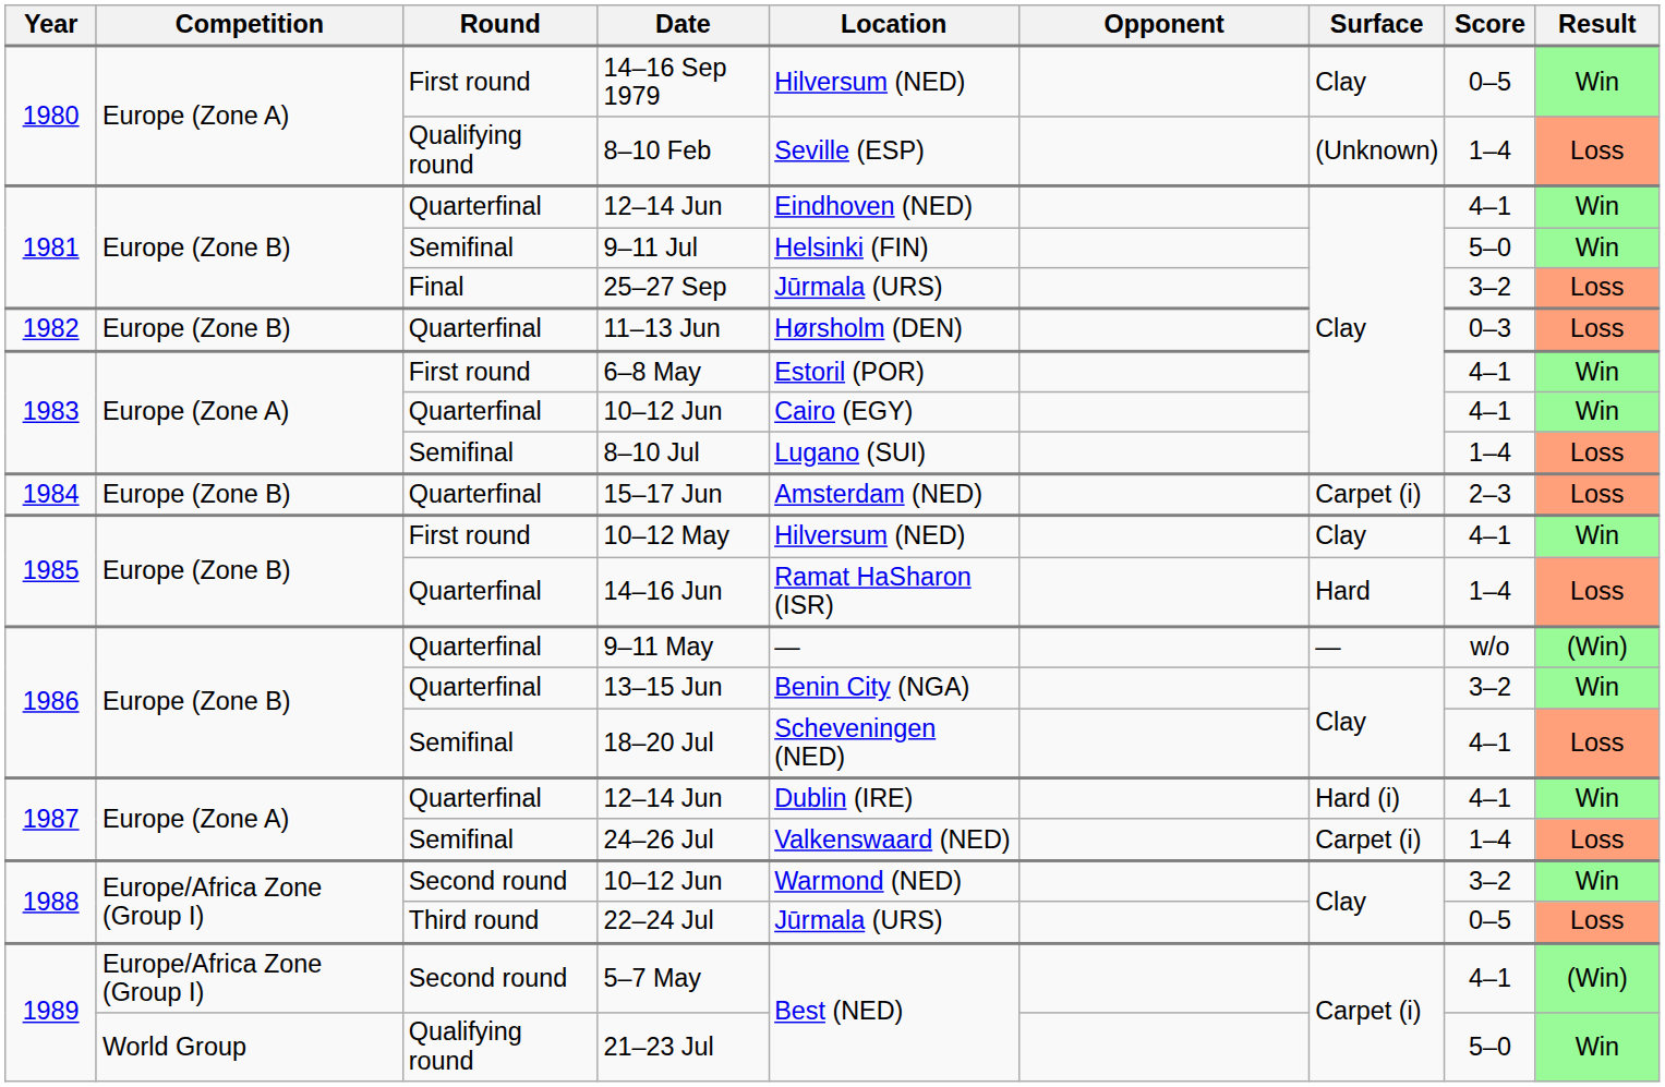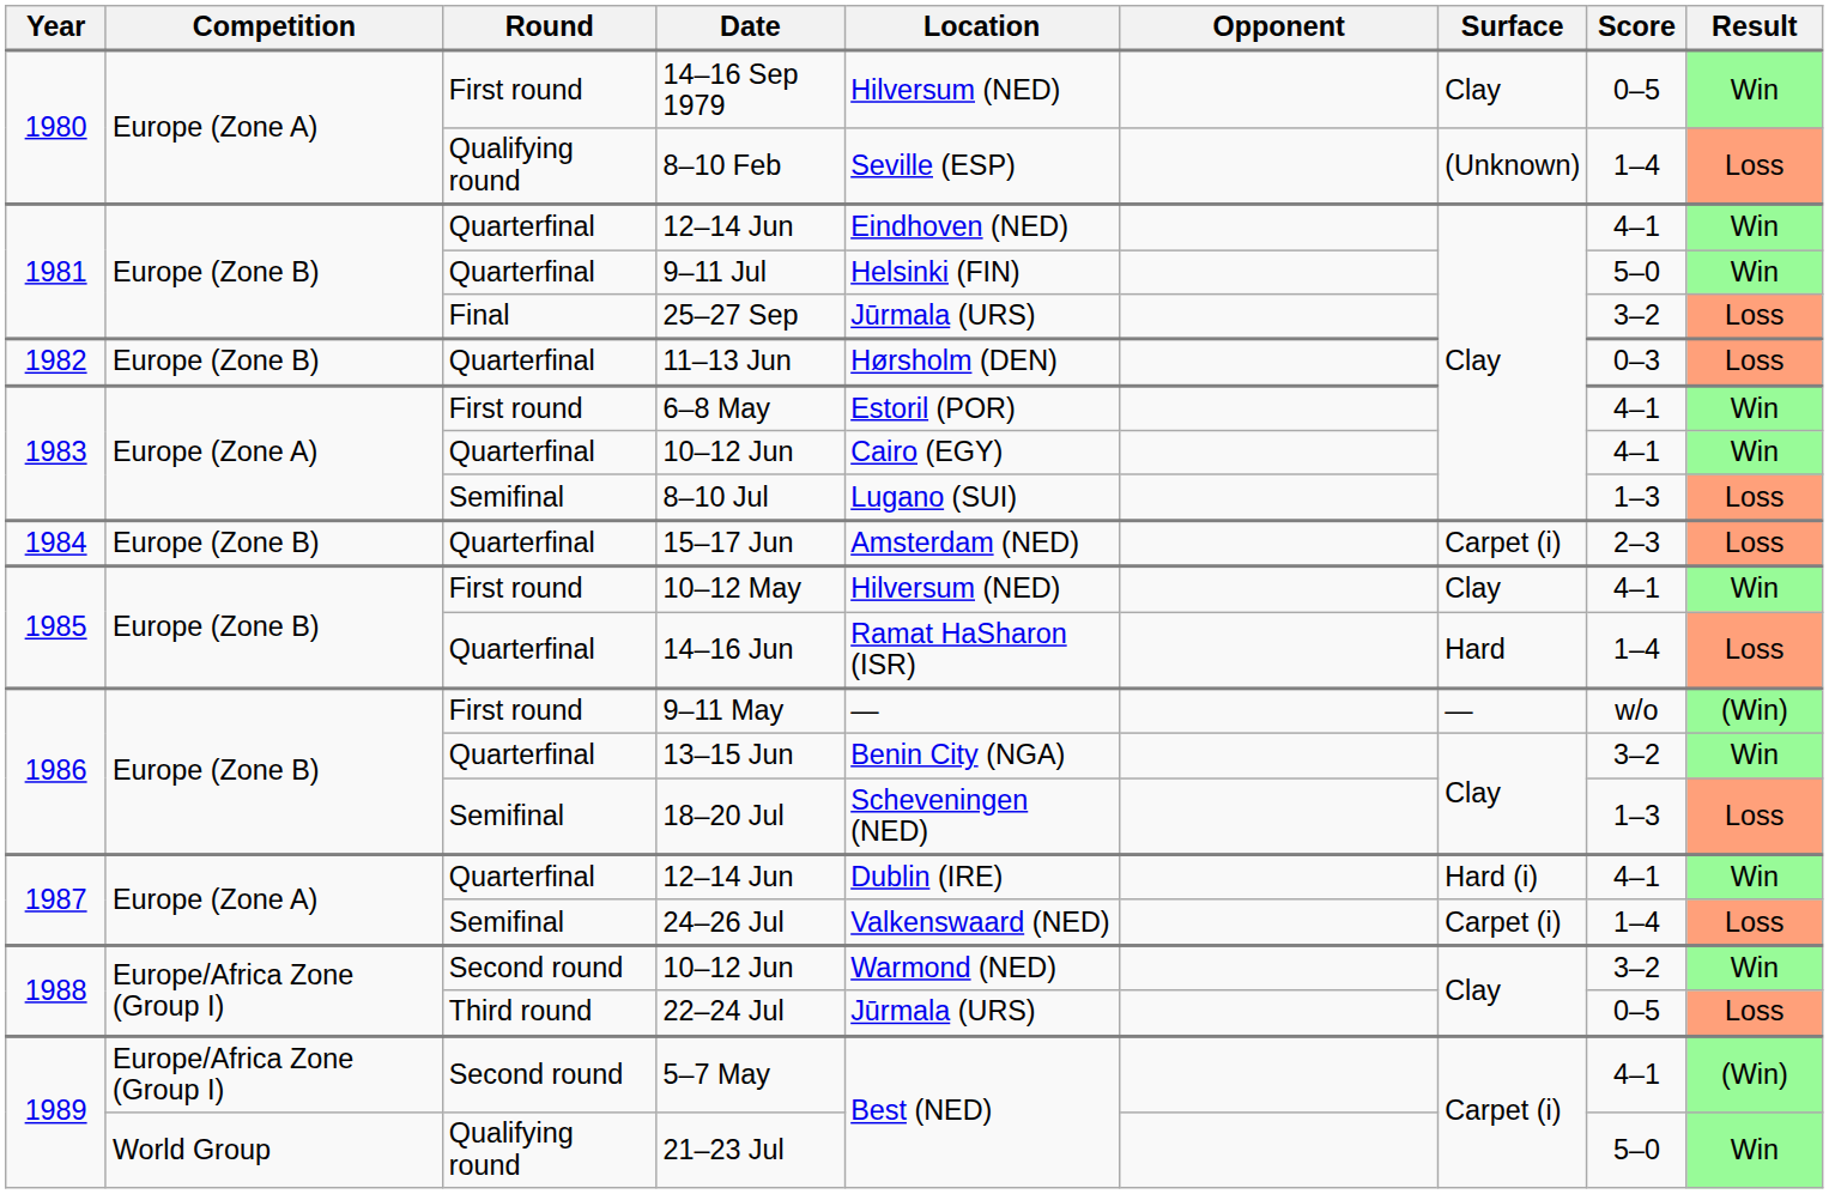9–11 Jul | Round: Semifinal -> Quarterfinal
8–10 Jul | Score: 1–4 -> 1–3
9–11 May | Round: Quarterfinal -> First round
18–20 Jul | Score: 4–1 -> 1–3
